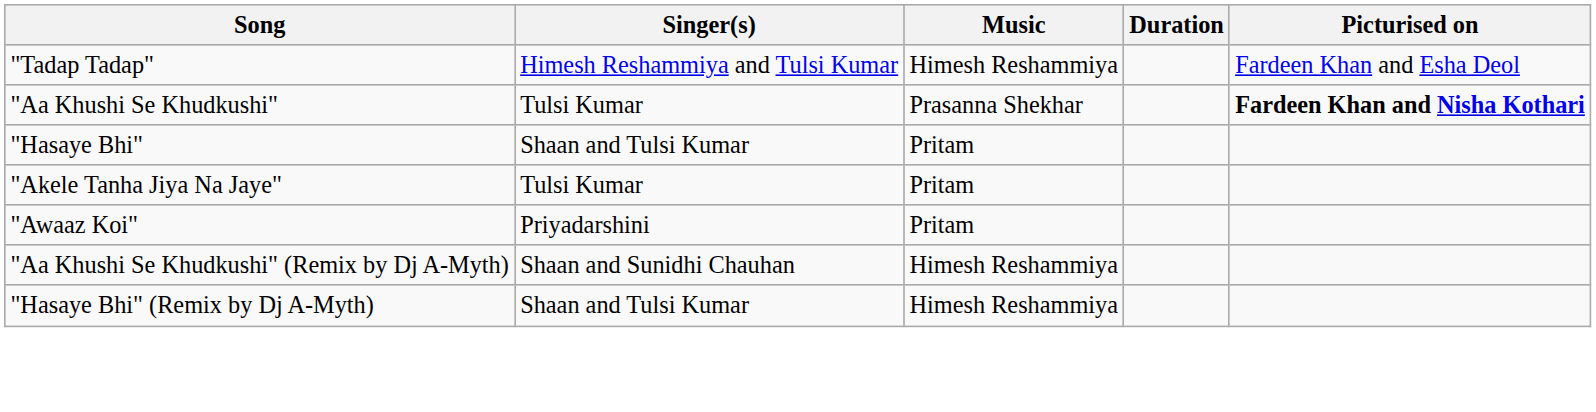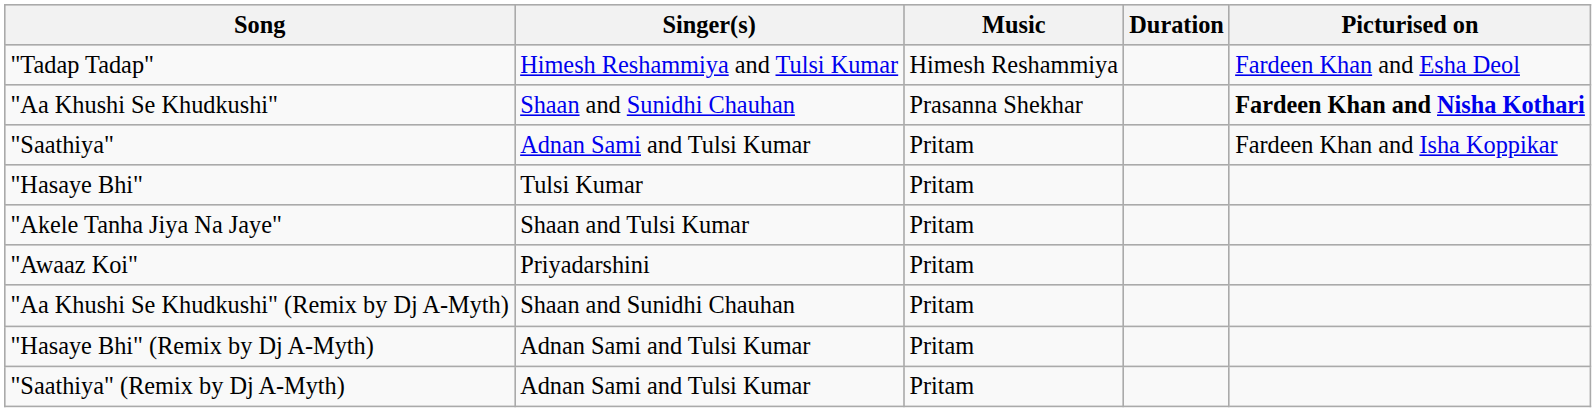"Aa Khushi Se Khudkushi" | Singer(s): Tulsi Kumar -> Shaan and Sunidhi Chauhan
+ row: "Saathiya" | Adnan Sami and Tulsi Kumar | Pritam | Fardeen Khan and Isha Koppikar
"Hasaye Bhi" | Singer(s): Shaan and Tulsi Kumar -> Tulsi Kumar
"Akele Tanha Jiya Na Jaye" | Singer(s): Tulsi Kumar -> Shaan and Tulsi Kumar
"Aa Khushi Se Khudkushi" (Remix by Dj A-Myth) | Music: Himesh Reshammiya -> Pritam
"Hasaye Bhi" (Remix by Dj A-Myth) | Singer(s): Shaan and Tulsi Kumar -> Adnan Sami and Tulsi Kumar
"Hasaye Bhi" (Remix by Dj A-Myth) | Music: Himesh Reshammiya -> Pritam
+ row: "Saathiya" (Remix by Dj A-Myth) | Adnan Sami and Tulsi Kumar | Pritam
